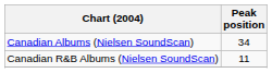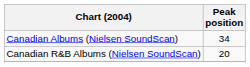Canadian R&B Albums (Nielsen SoundScan) | Peak position: 11 -> 20
